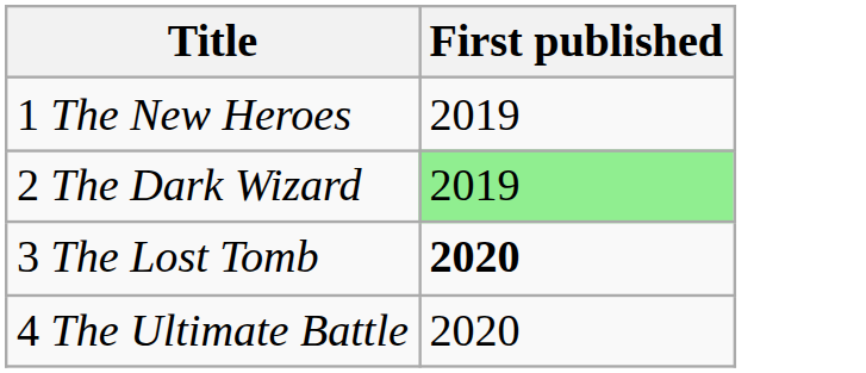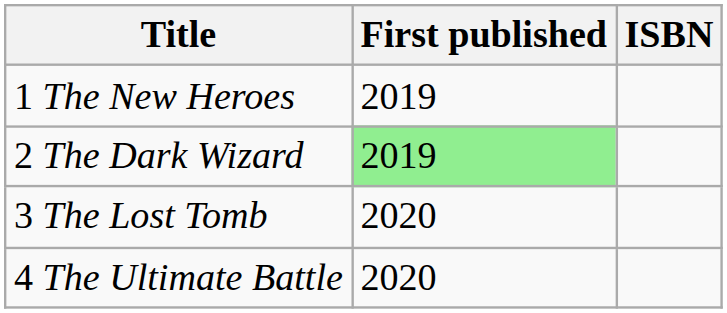+ column: ISBN
3 The Lost Tomb | First published: bold -> normal
